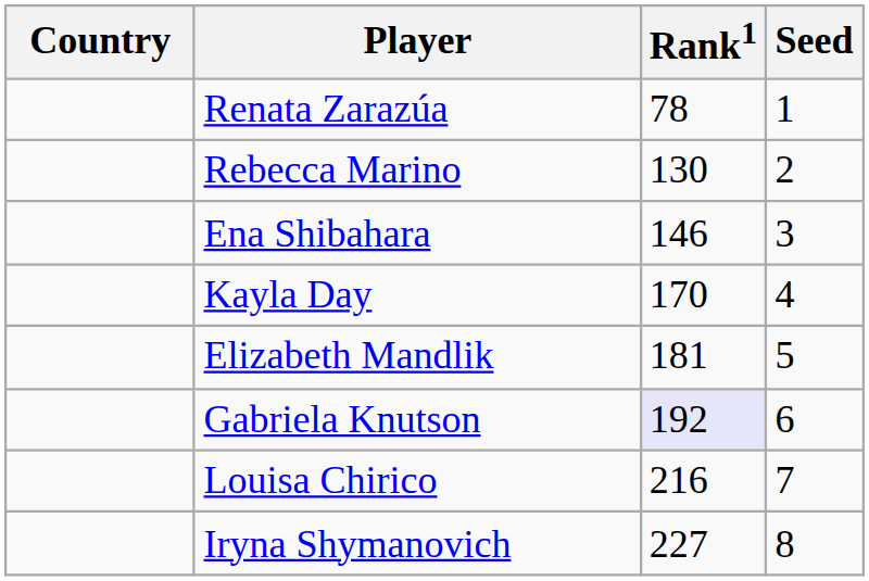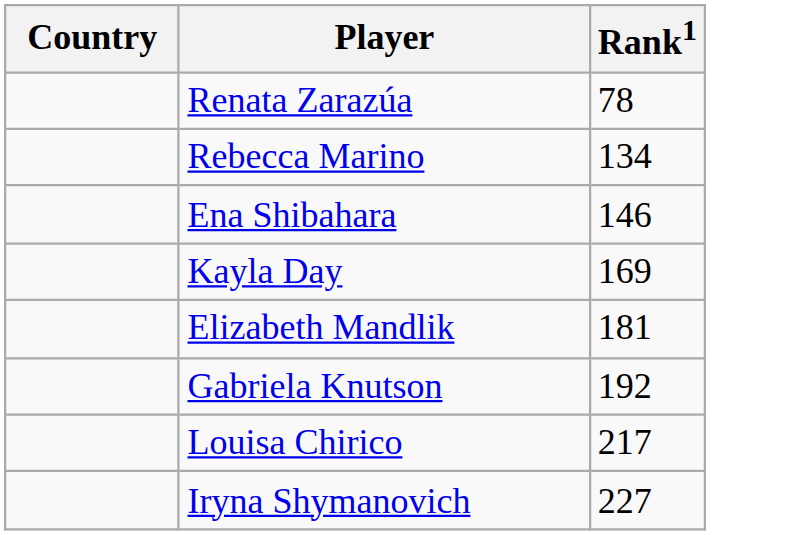- column: Seed | 1 | 2 | 3 | 4 | 5 | 6 | 7 | 8
Rebecca Marino | Rank1: 130 -> 134
Kayla Day | Rank1: 170 -> 169
Gabriela Knutson | Rank1: lavender background -> no background
Louisa Chirico | Rank1: 216 -> 217
